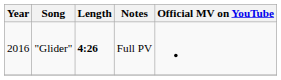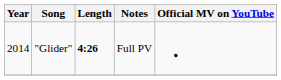"Glider" | Year: 2016 -> 2014
